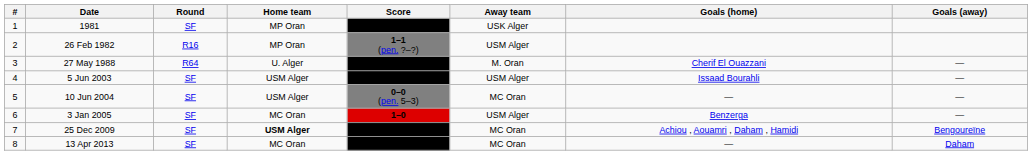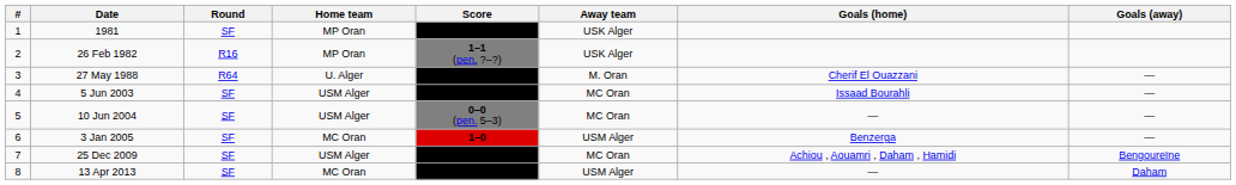26 Feb 1982 | Away team: USM Alger -> USK Alger
5 Jun 2003 | Away team: USM Alger -> MC Oran
25 Dec 2009 | Home team: bold -> normal
13 Apr 2013 | Away team: MC Oran -> USM Alger
